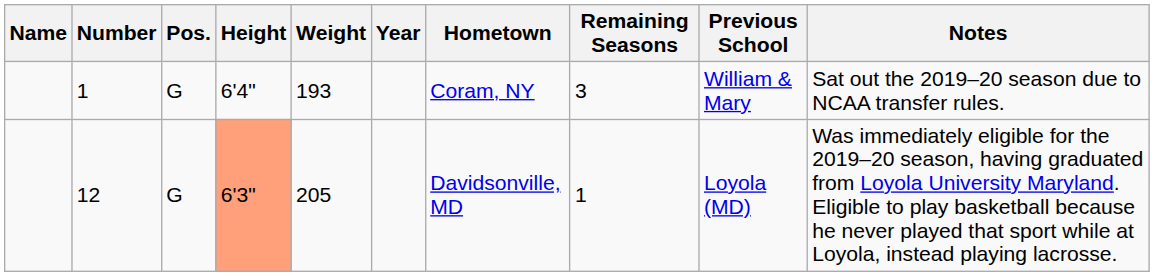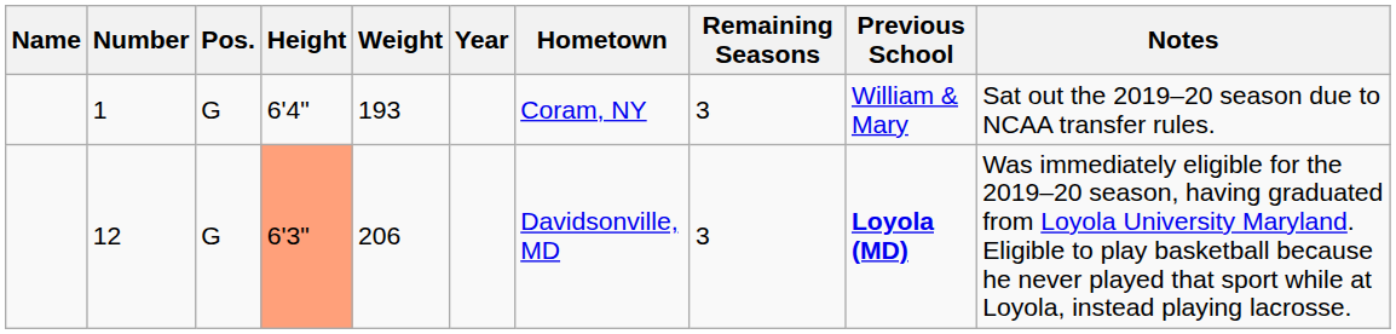12 | Weight: 205 -> 206
12 | Remaining Seasons: 1 -> 3
12 | Previous School: normal -> bold
